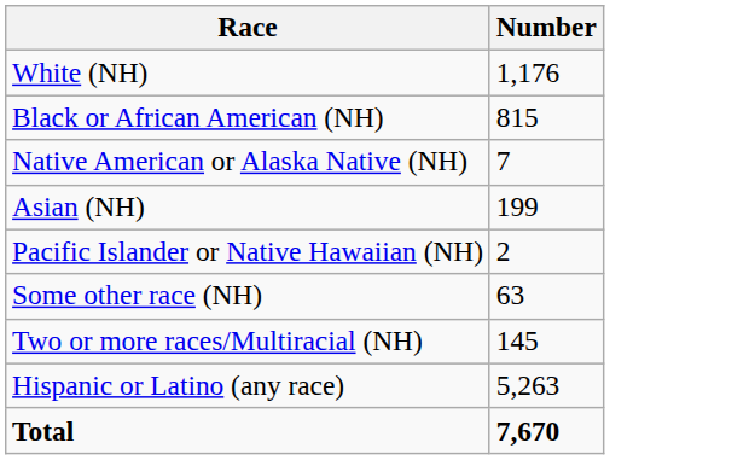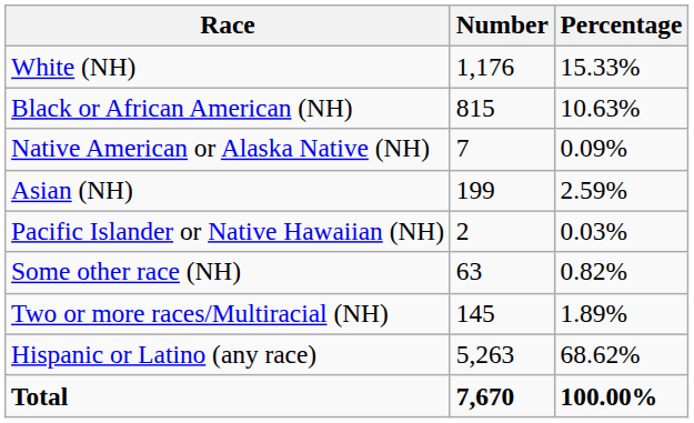+ column: Percentage | 15.33% | 10.63% | 0.09% | 2.59% | 0.03% | 0.82% | 1.89% | 68.62% | 100.00%
